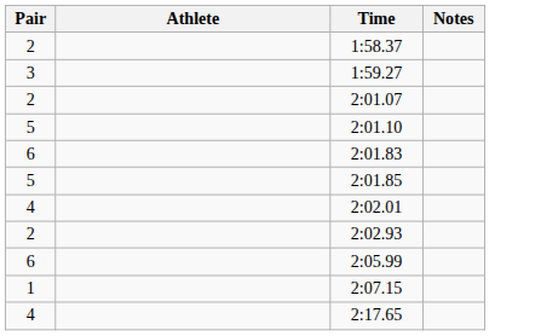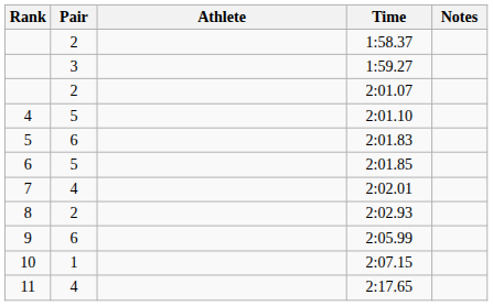+ column: Rank | 4 | 5 | 6 | 7 | 8 | 9 | 10 | 11
